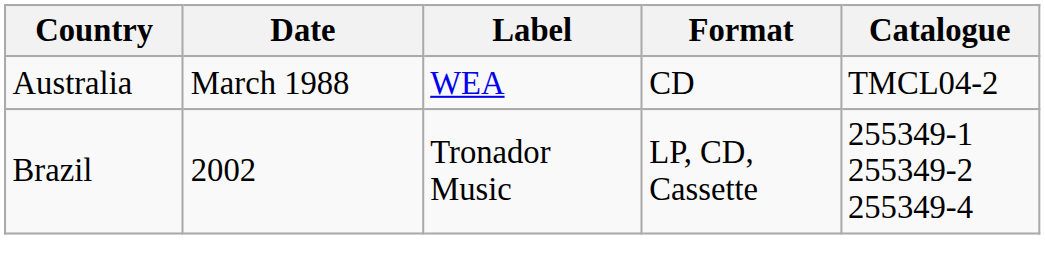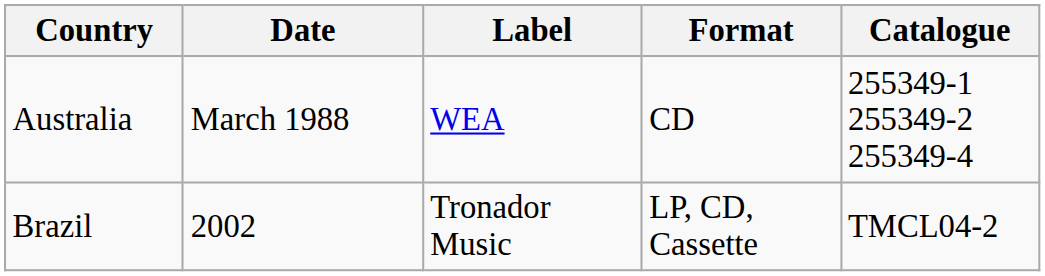Australia | Catalogue: TMCL04-2 -> 255349-1 255349-2 255349-4
Brazil | Catalogue: 255349-1 255349-2 255349-4 -> TMCL04-2
